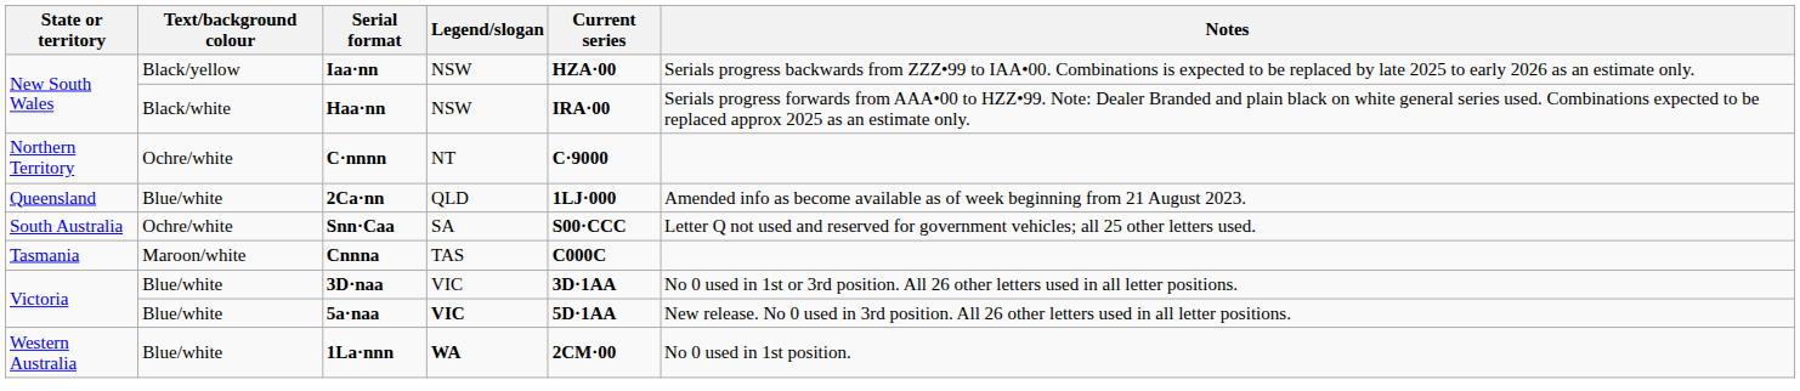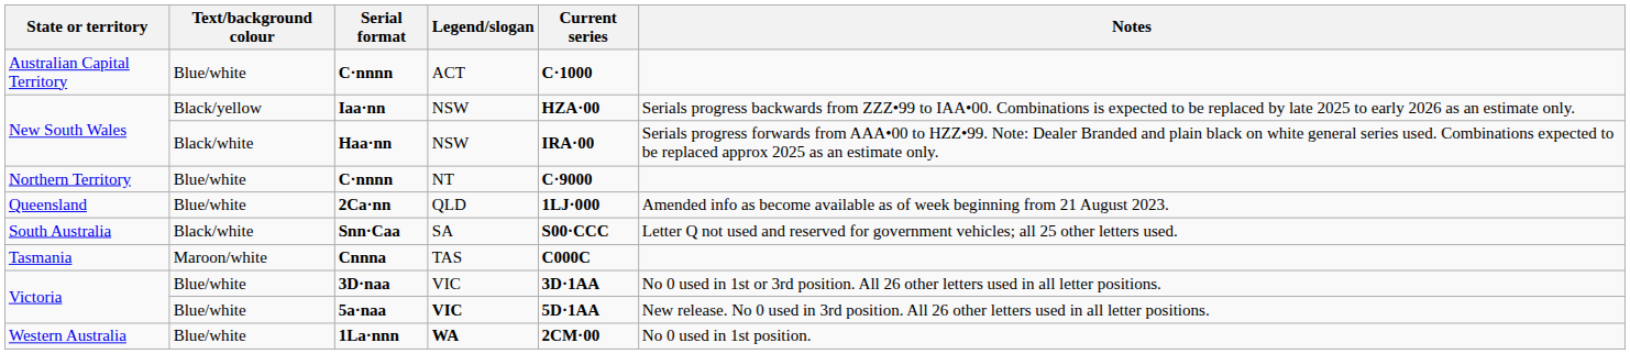+ row: Australian Capital Territory | Blue/white | C·nnnn | ACT | C·1000
Northern Territory / C·nnnn | Text/background colour: Ochre/white -> Blue/white
Snn·Caa | Text/background colour: Ochre/white -> Black/white
